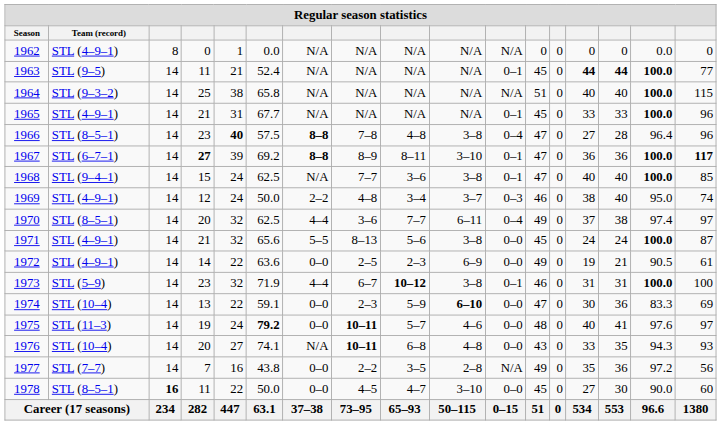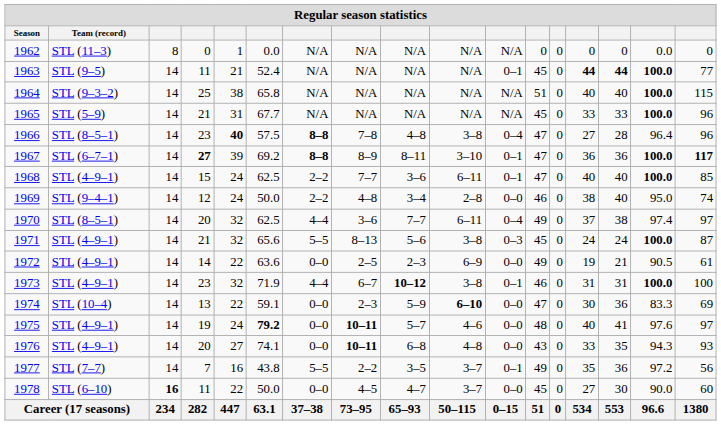1962 | Team (record): STL (4–9–1) -> STL (11–3)
1965 | Team (record): STL (4–9–1) -> STL (5–9)
1965 | column 11: 0–1 -> N/A
1968 | Team (record): STL (9–4–1) -> STL (4–9–1)
1968 | column 7: N/A -> 2–2
1968 | column 10: 3–8 -> 6–11
1969 | Team (record): STL (4–9–1) -> STL (9–4–1)
1969 | column 10: 3–7 -> 2–8
1969 | column 11: 0–3 -> 0–0
1971 | column 11: 0–0 -> 0–3
1973 | Team (record): STL (5–9) -> STL (4–9–1)
1975 | Team (record): STL (11–3) -> STL (4–9–1)
1976 | Team (record): STL (10–4) -> STL (4–9–1)
1976 | column 7: N/A -> 0–0
1977 | column 7: 0–0 -> 5–5
1977 | column 10: 2–8 -> 3–7
1977 | column 11: N/A -> 0–1
1978 | Team (record): STL (8–5–1) -> STL (6–10)
1978 | column 10: 3–10 -> 3–7
